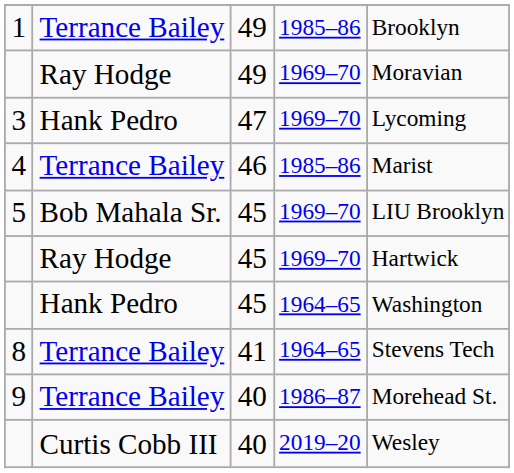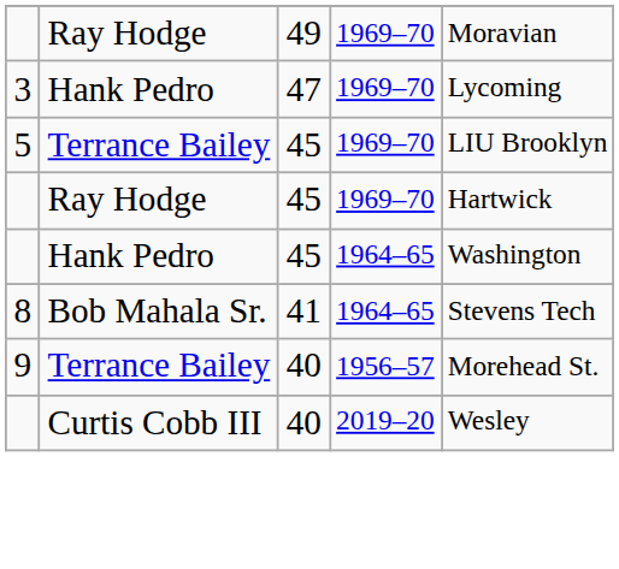- row: 1 | Terrance Bailey | 49 | 1985–86 | Brooklyn
- row: 4 | Terrance Bailey | 46 | 1985–86 | Marist
5 | column 2: Bob Mahala Sr. -> Terrance Bailey
8 | column 2: Terrance Bailey -> Bob Mahala Sr.
9 | column 4: 1986–87 -> 1956–57
